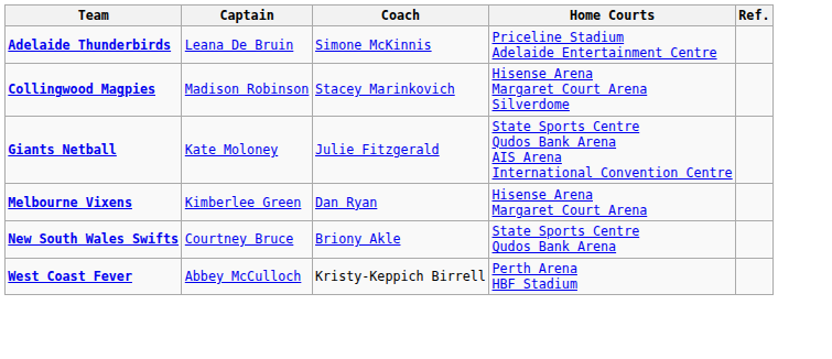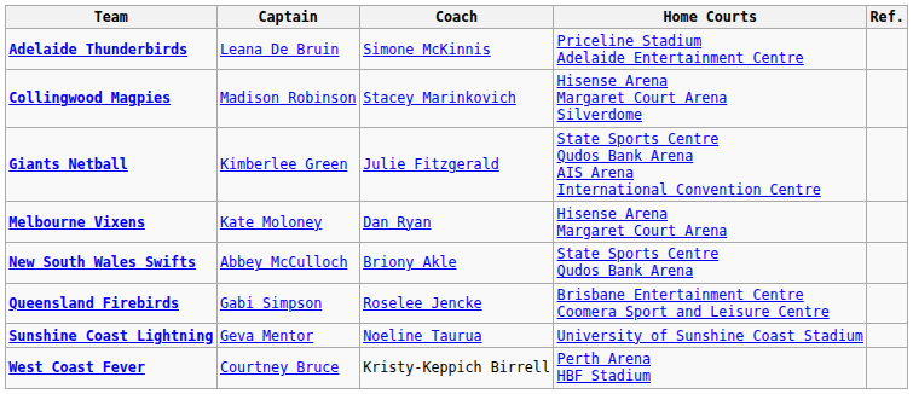Giants Netball | Captain: Kate Moloney -> Kimberlee Green
Melbourne Vixens | Captain: Kimberlee Green -> Kate Moloney
New South Wales Swifts | Captain: Courtney Bruce -> Abbey McCulloch
+ row: Queensland Firebirds | Gabi Simpson | Roselee Jencke | Brisbane Entertainment Centre Coomera Sport and Leisure Centre
+ row: Sunshine Coast Lightning | Geva Mentor | Noeline Taurua | University of Sunshine Coast Stadium
West Coast Fever | Captain: Abbey McCulloch -> Courtney Bruce
